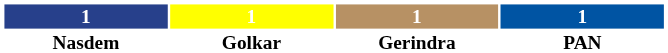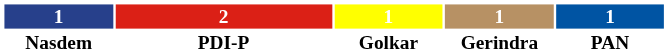+ column: 2 | PDI-P
